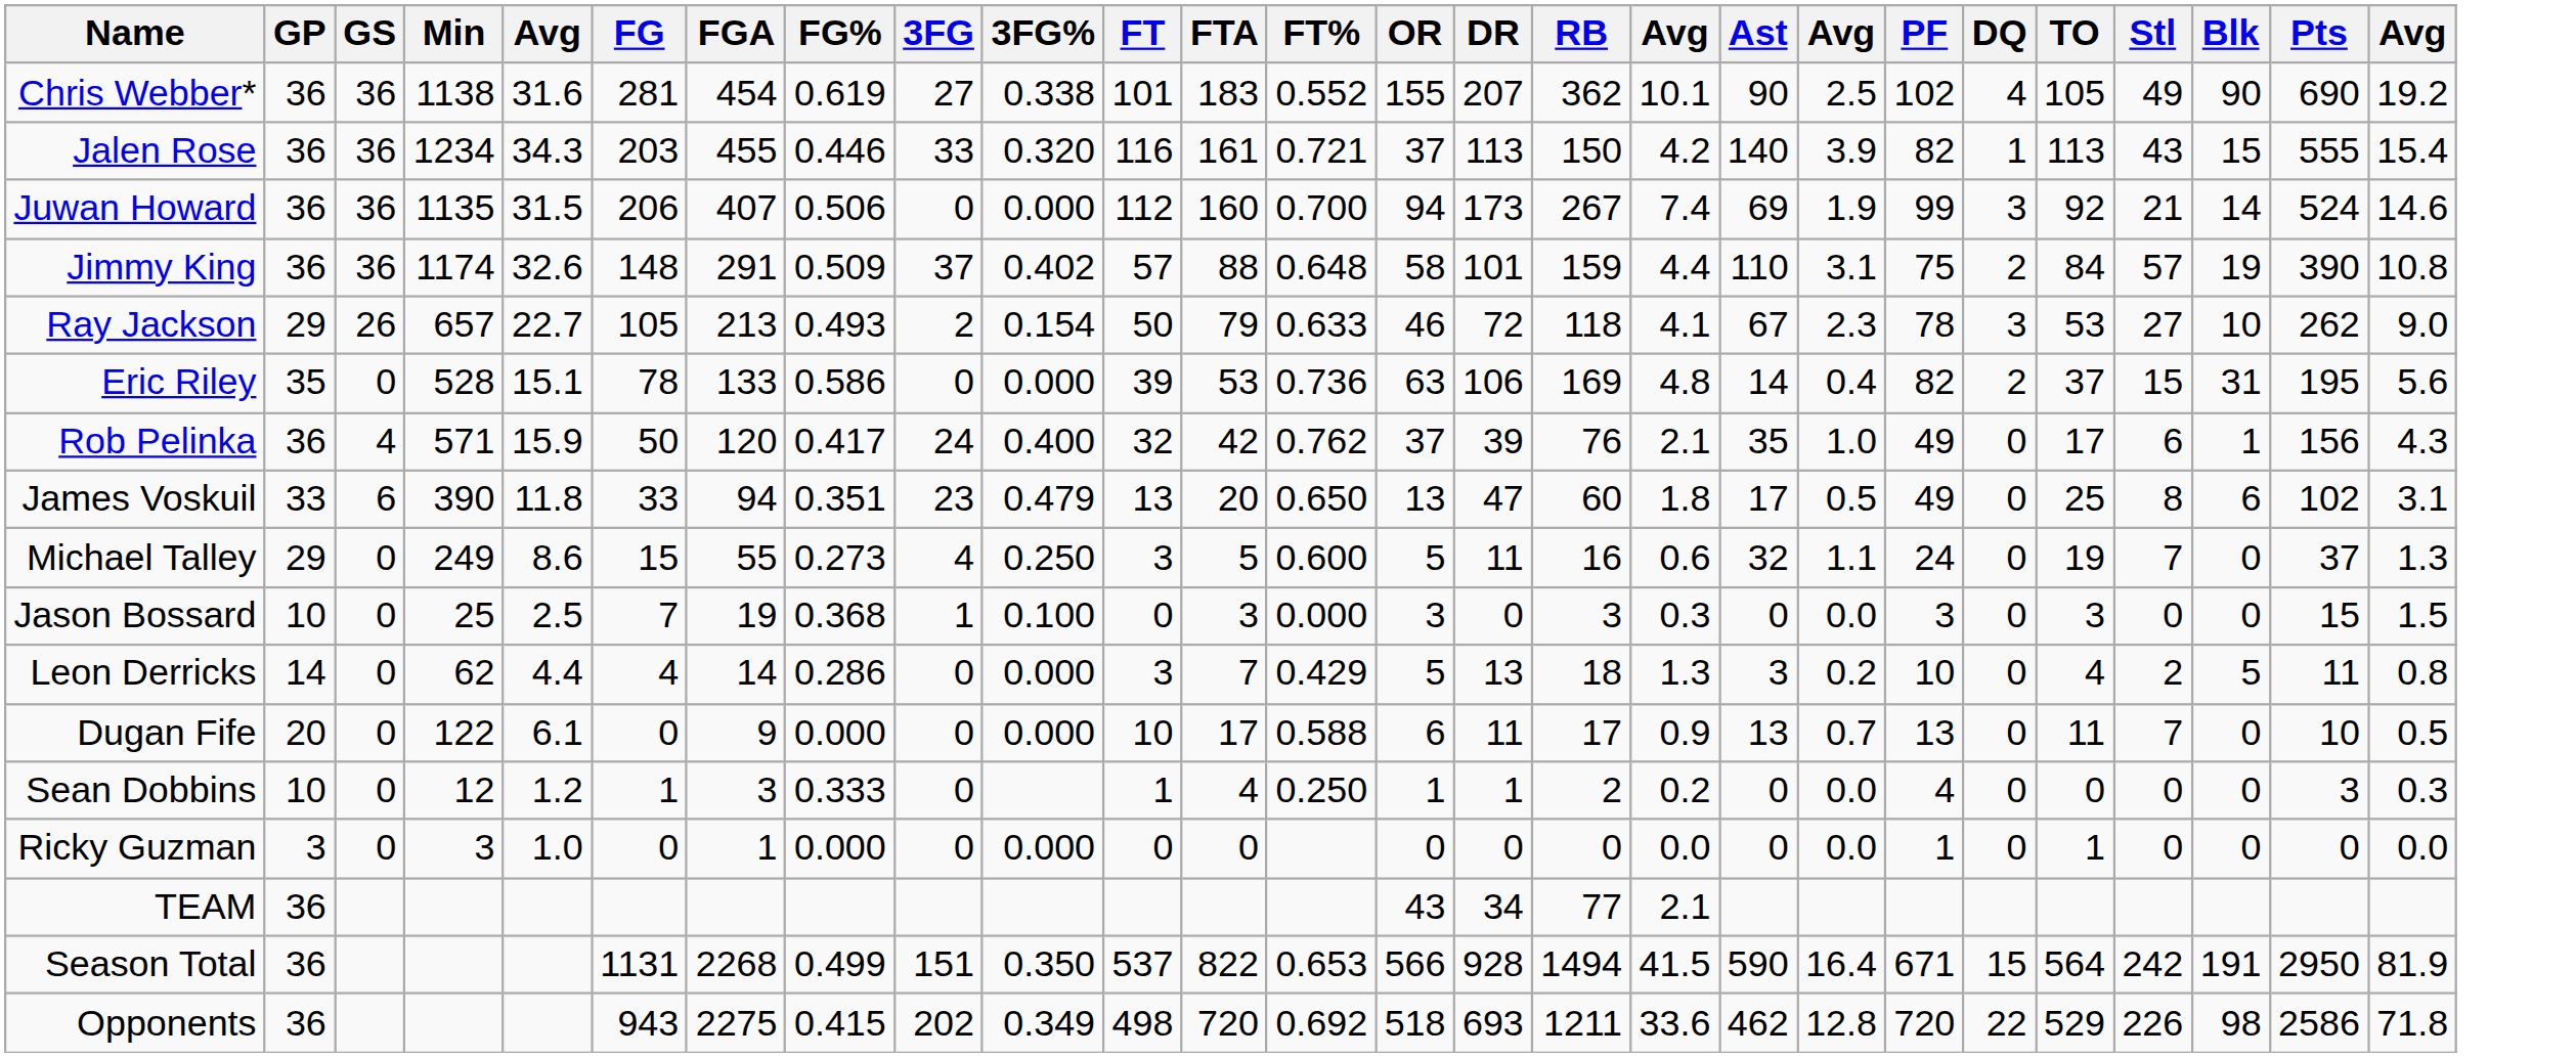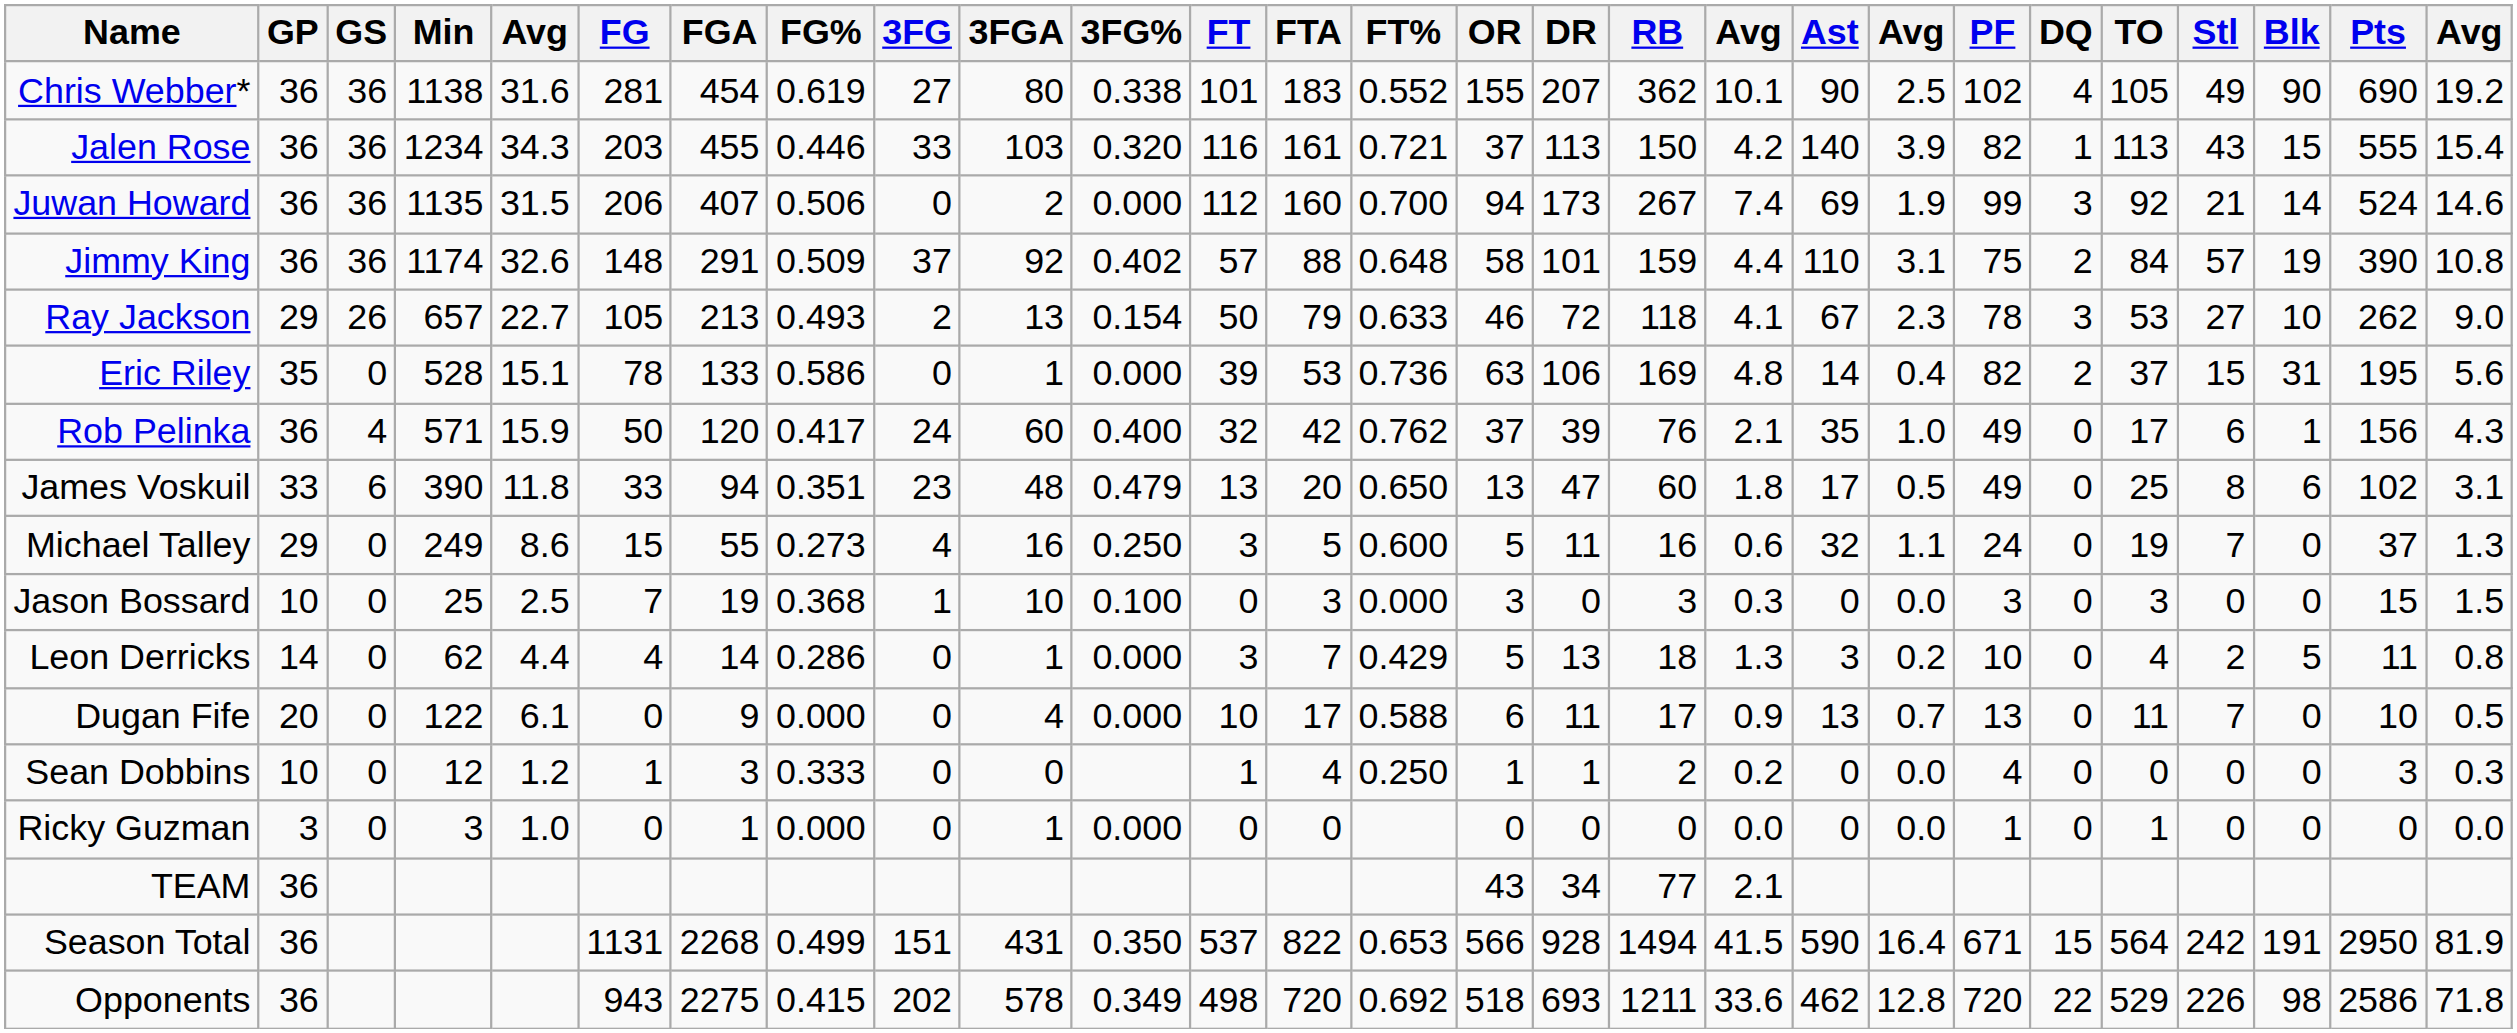+ column: 3FGA | 80 | 103 | 2 | 92 | 13 | 1 | 60 | 48 | 16 | 10 | 1 | 4 | 0 | 1 | 431 | 578
